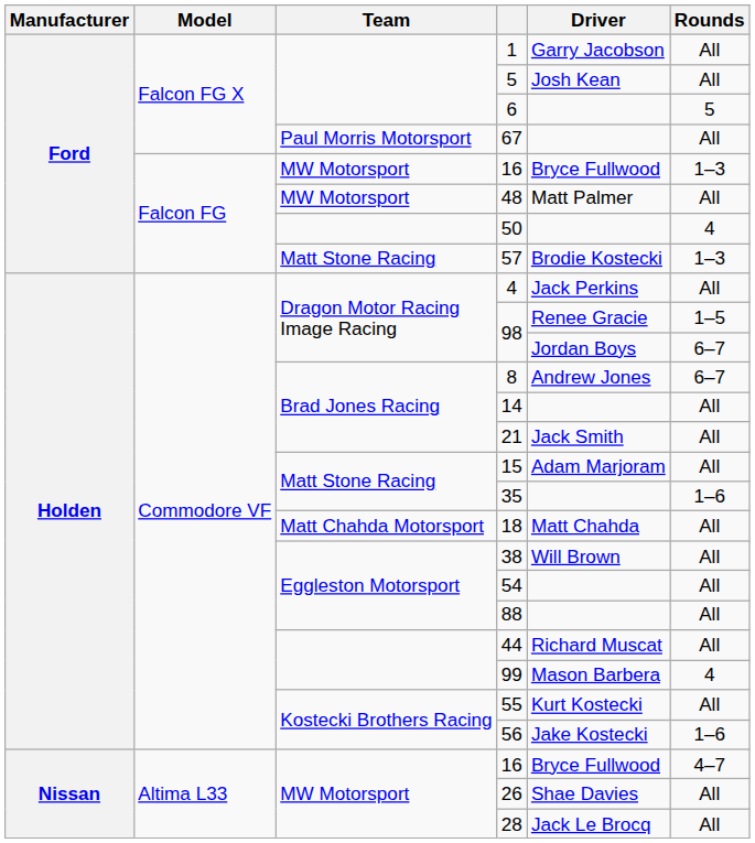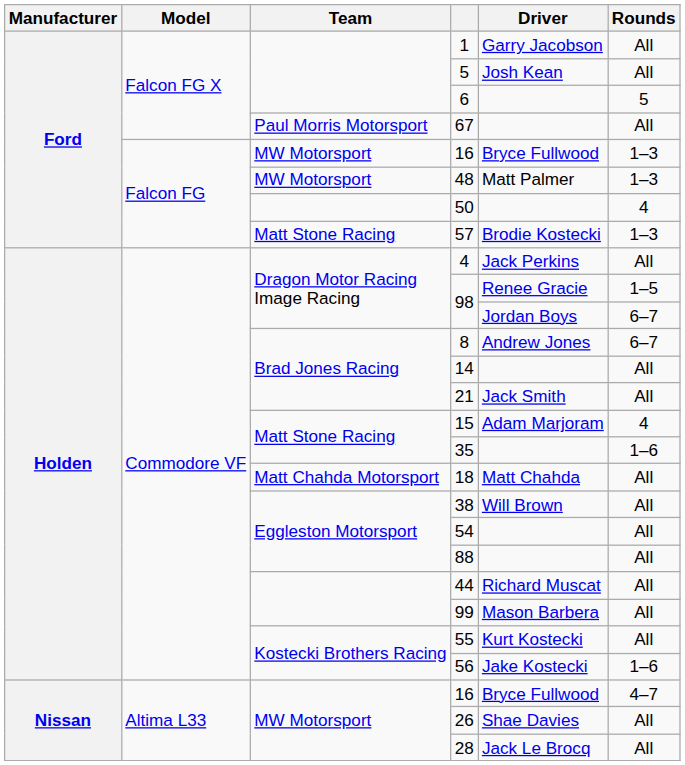48 | Rounds: All -> 1–3
15 | Rounds: All -> 4
99 | Rounds: 4 -> All
